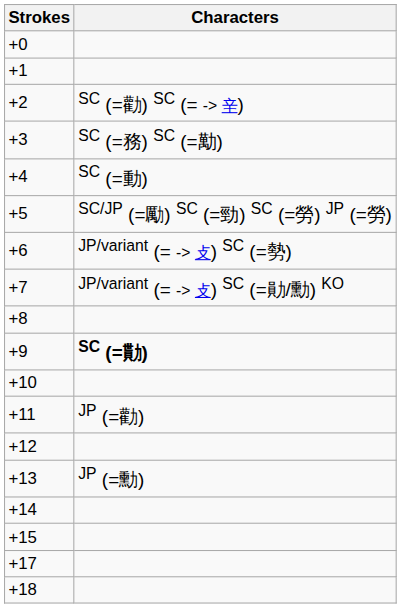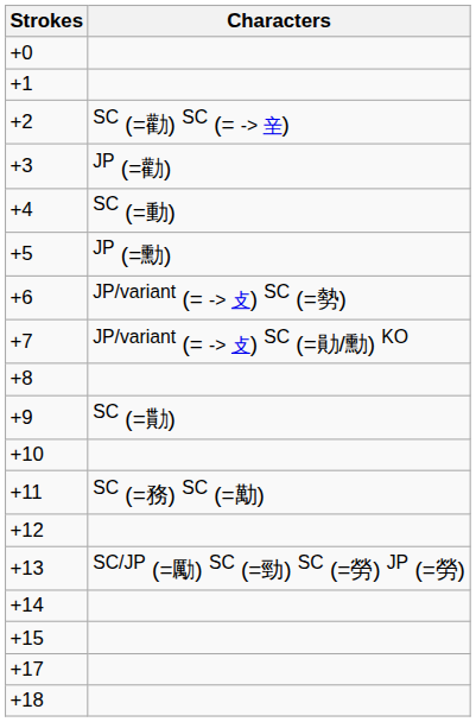+3 | Characters: SC (=務) SC (=勱) -> JP (=勸)
+5 | Characters: SC/JP (=勵) SC (=勁) SC (=勞) JP (=勞) -> JP (=勳)
+9 | Characters: bold -> normal
+11 | Characters: JP (=勸) -> SC (=務) SC (=勱)
+13 | Characters: JP (=勳) -> SC/JP (=勵) SC (=勁) SC (=勞) JP (=勞)
